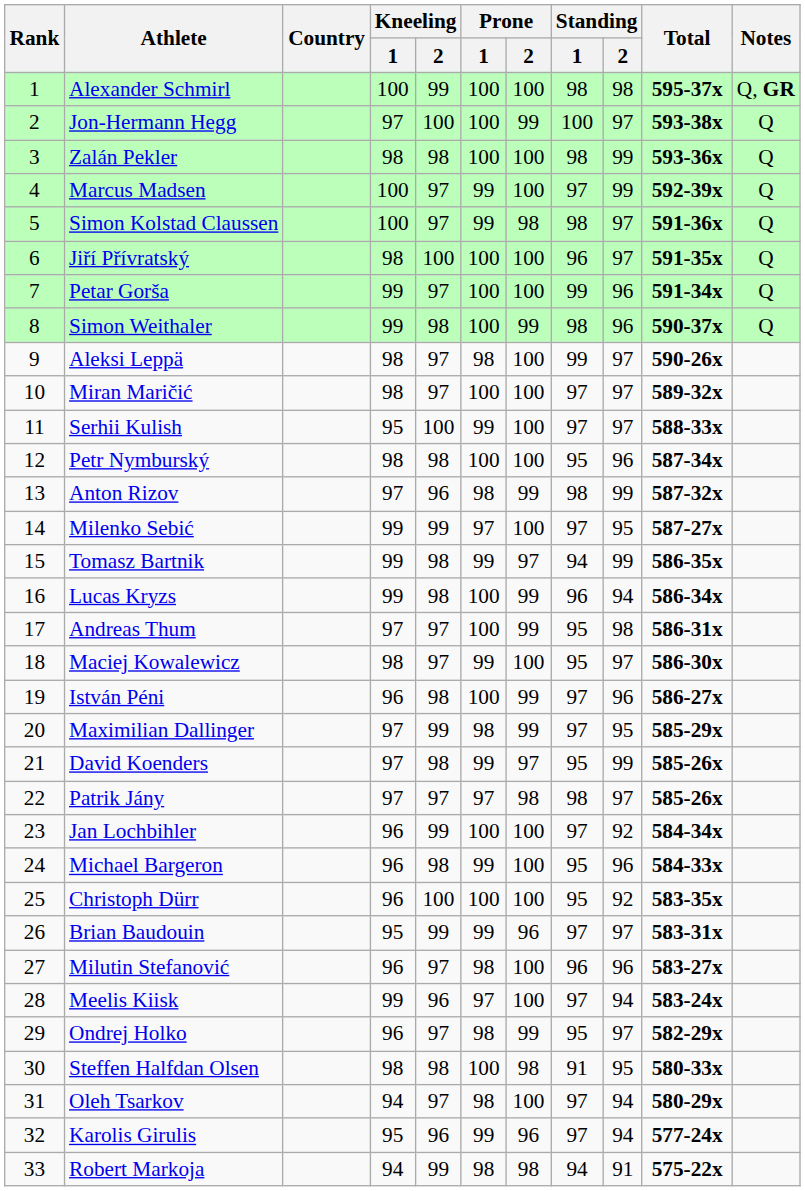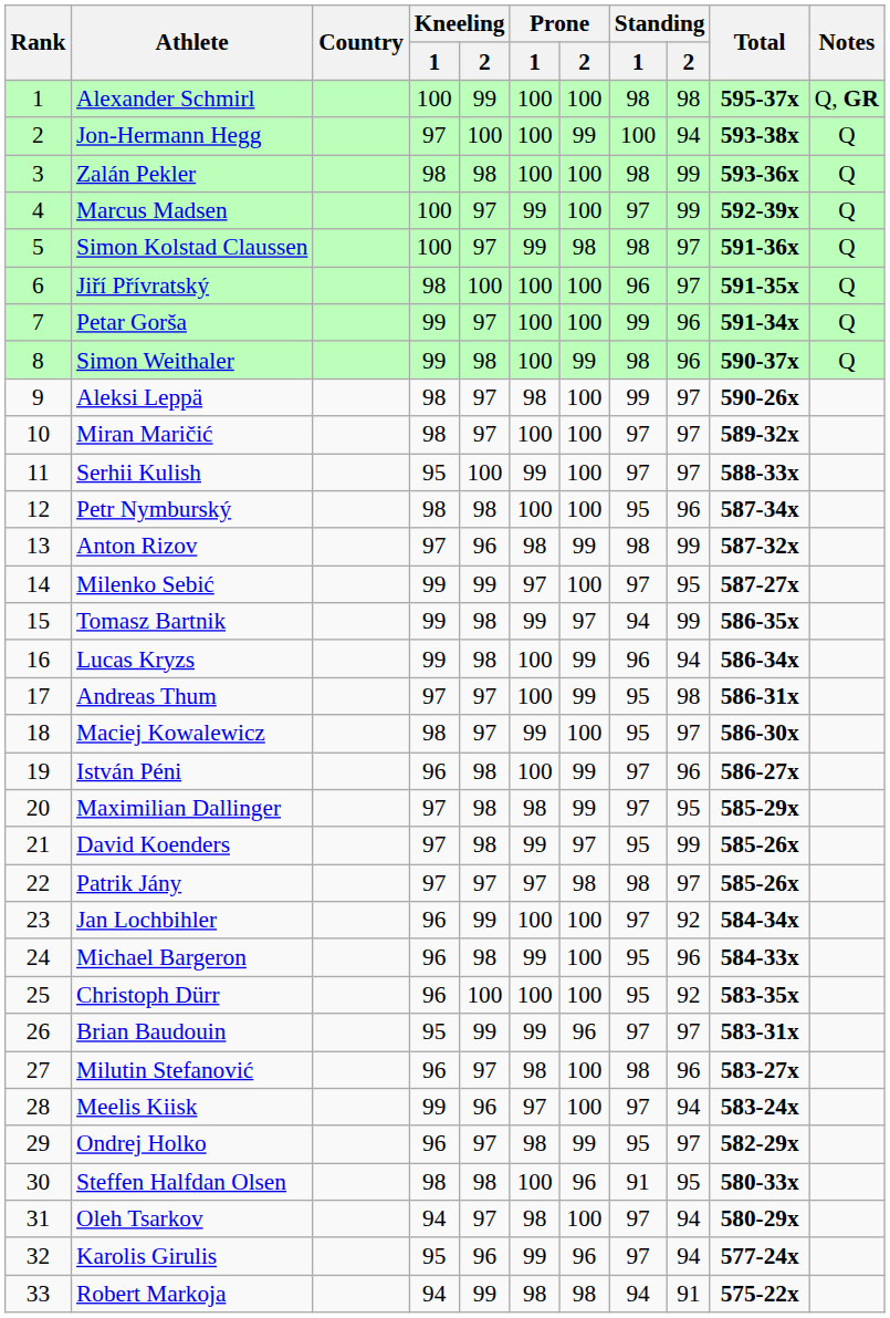Jon-Hermann Hegg | Standing / 2: 97 -> 94
Maximilian Dallinger | Kneeling / 2: 99 -> 98
Milutin Stefanović | Standing / 1: 96 -> 98
Steffen Halfdan Olsen | Prone / 2: 98 -> 96
